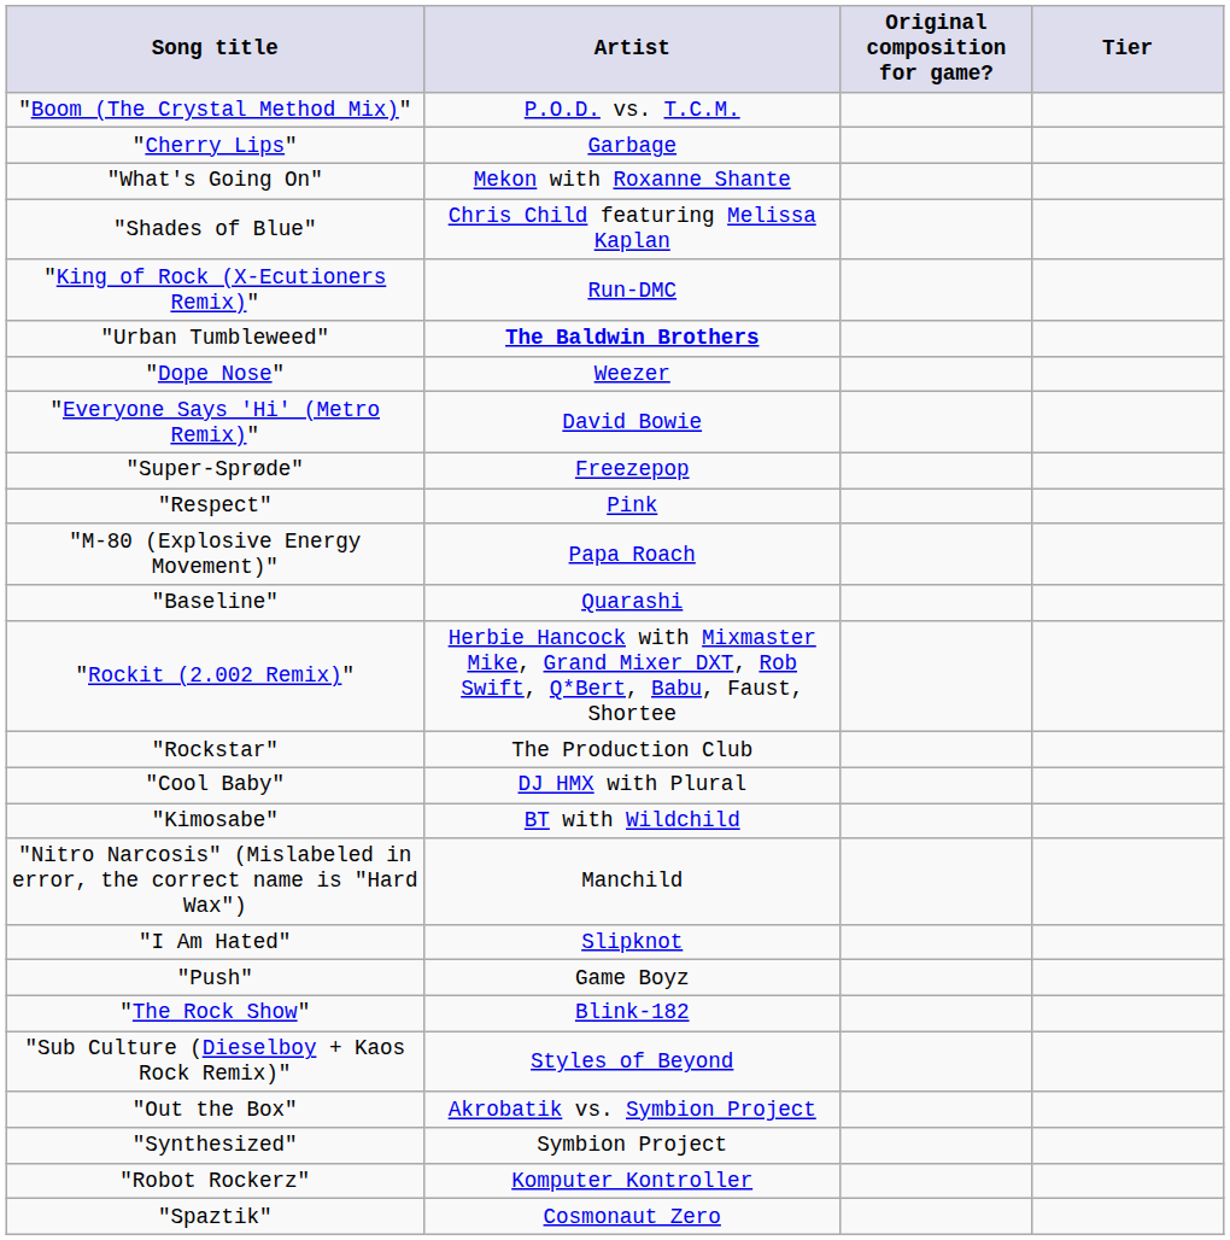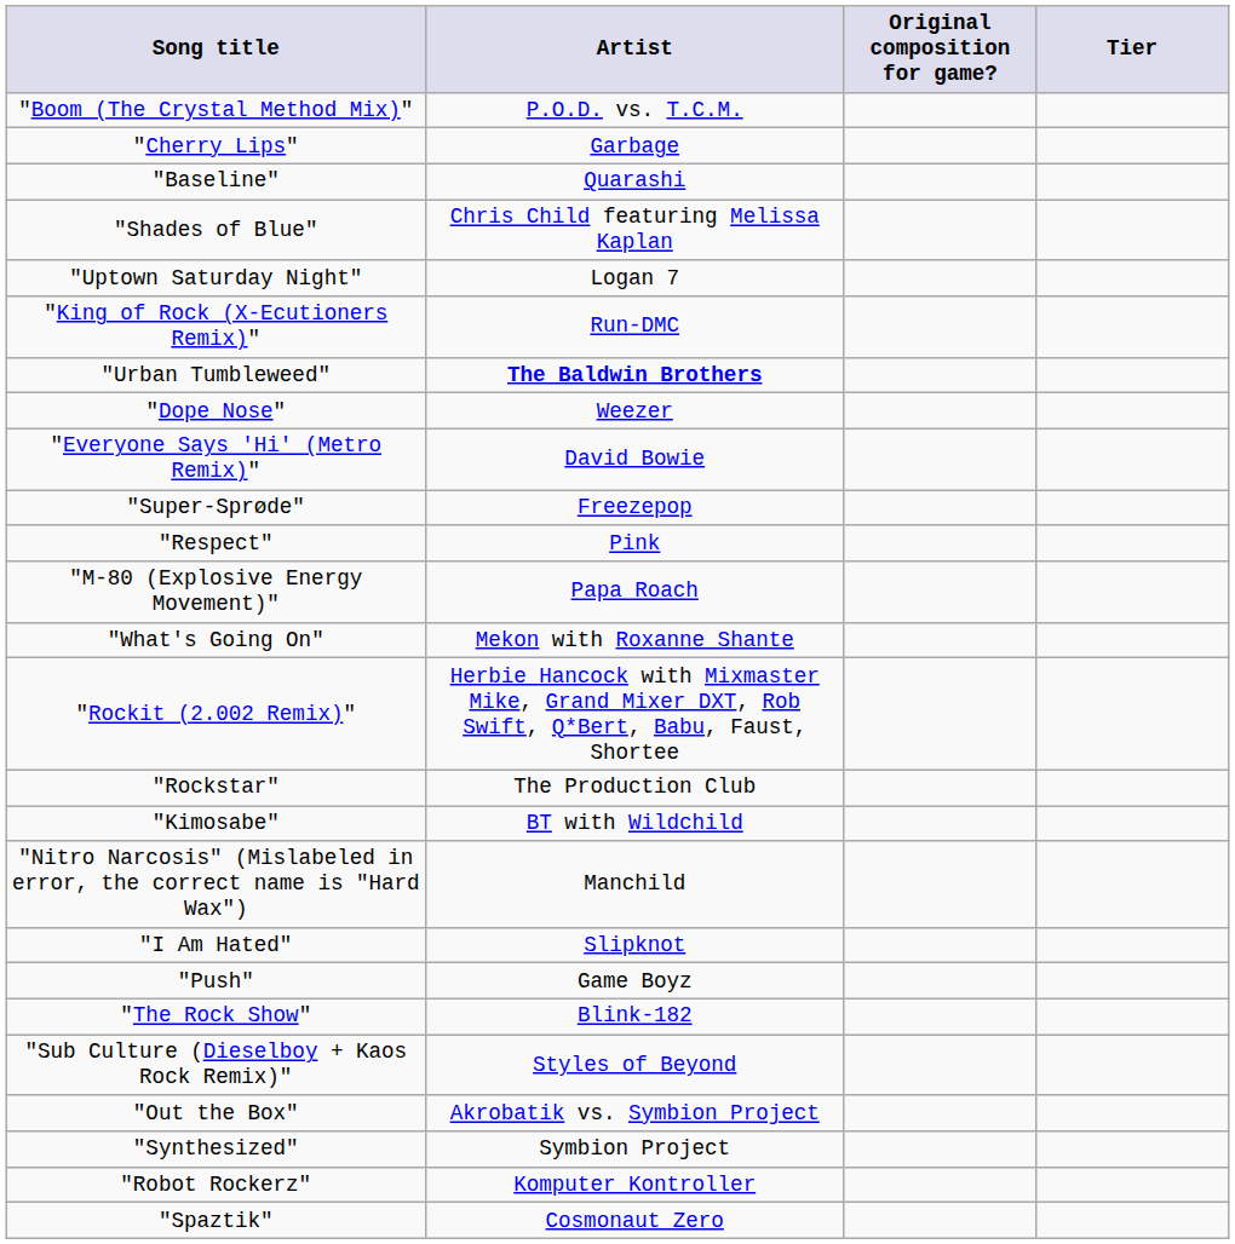rows swapped: "Baseline" <-> "What's Going On"
+ row: "Uptown Saturday Night" | Logan 7
- row: "Cool Baby" | DJ HMX with Plural
